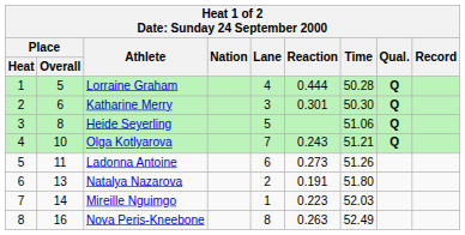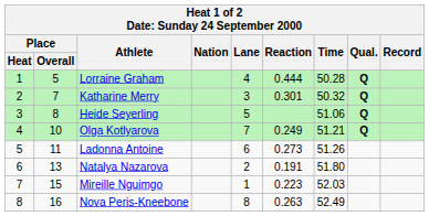Katharine Merry | Place / Overall: 6 -> 7
Katharine Merry | Time: 50.30 -> 50.32
Olga Kotlyarova | Reaction: 0.243 -> 0.249
Mireille Nguimgo | Place / Overall: 14 -> 15
